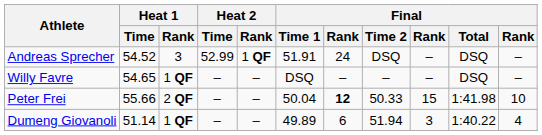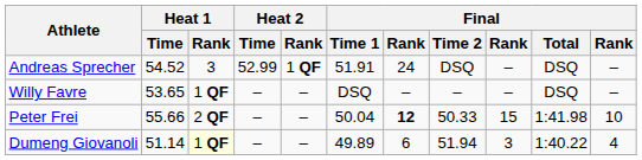Willy Favre | Heat 1 / Time: 54.65 -> 53.65
Dumeng Giovanoli | Heat 1 / Rank: no background -> lightyellow background
